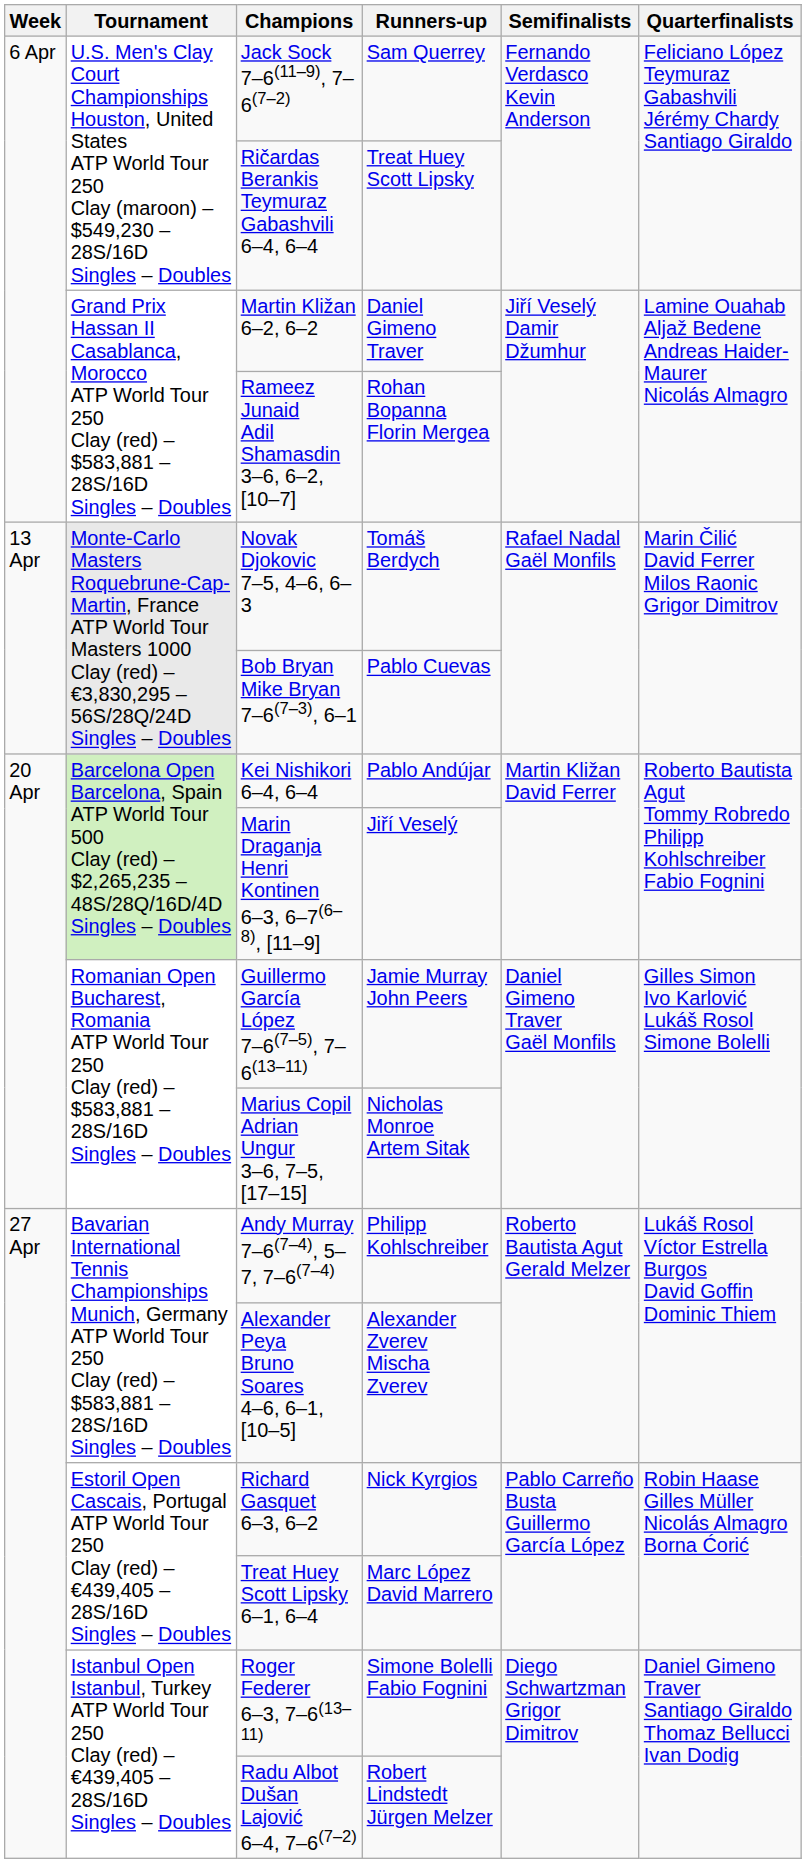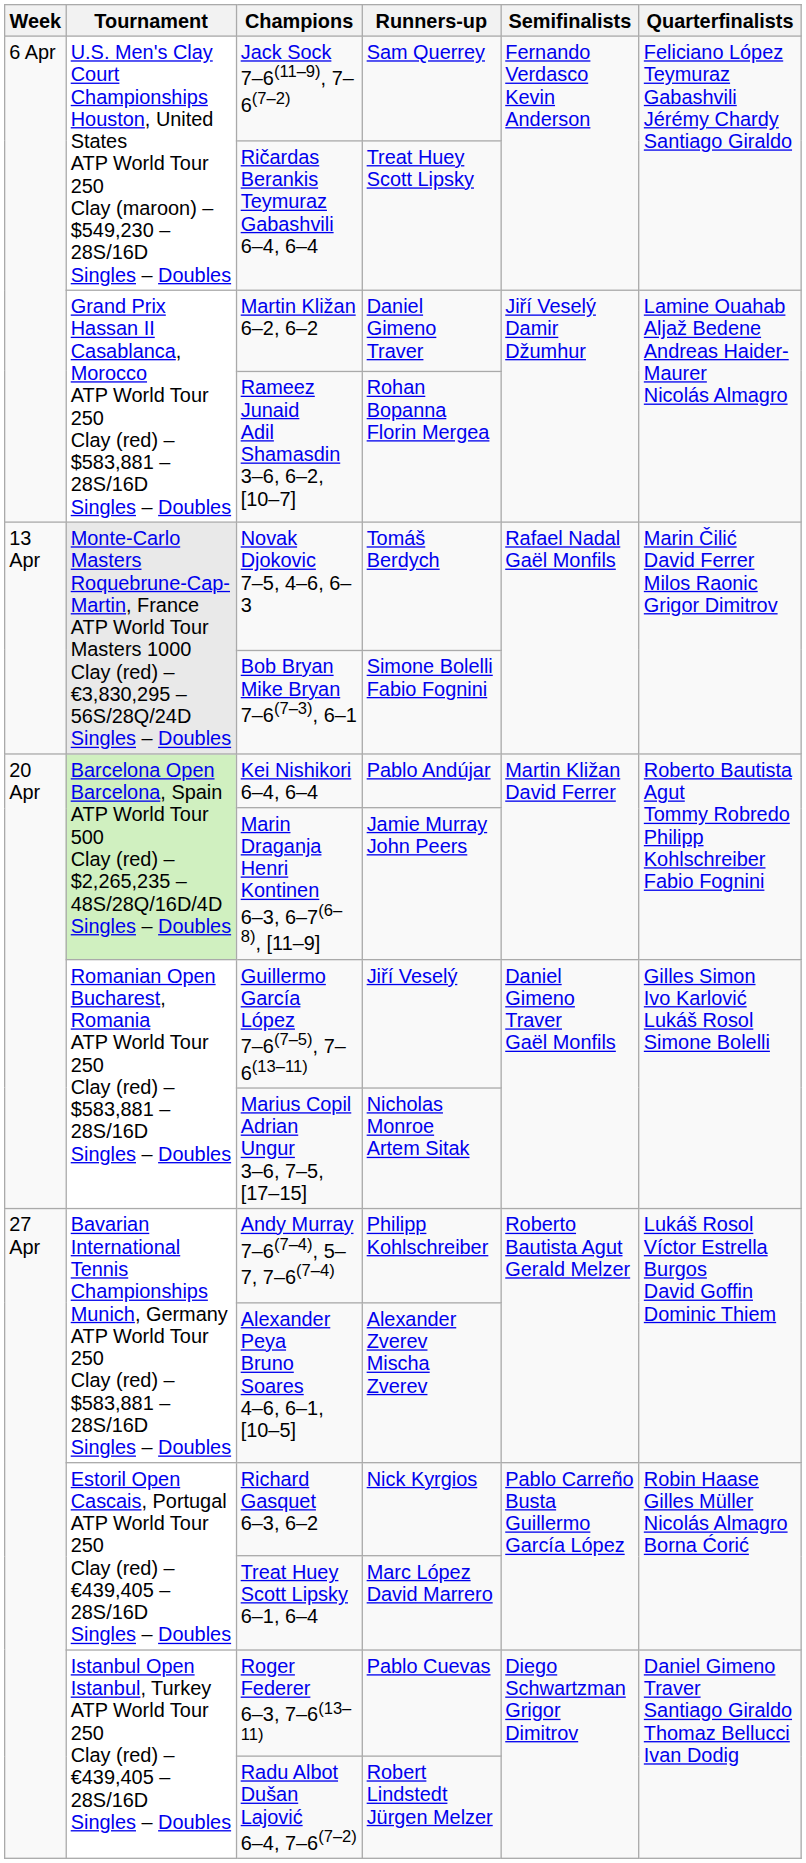Bob Bryan Mike Bryan 7–6(7–3), 6–1 | Runners-up: Pablo Cuevas -> Simone Bolelli Fabio Fognini
Marin Draganja Henri Kontinen 6–3, 6–7(6–8), [11–9] | Runners-up: Jiří Veselý -> Jamie Murray John Peers
Guillermo García López 7–6(7–5), 7–6(13–11) | Runners-up: Jamie Murray John Peers -> Jiří Veselý
Roger Federer 6–3, 7–6(13–11) | Runners-up: Simone Bolelli Fabio Fognini -> Pablo Cuevas
